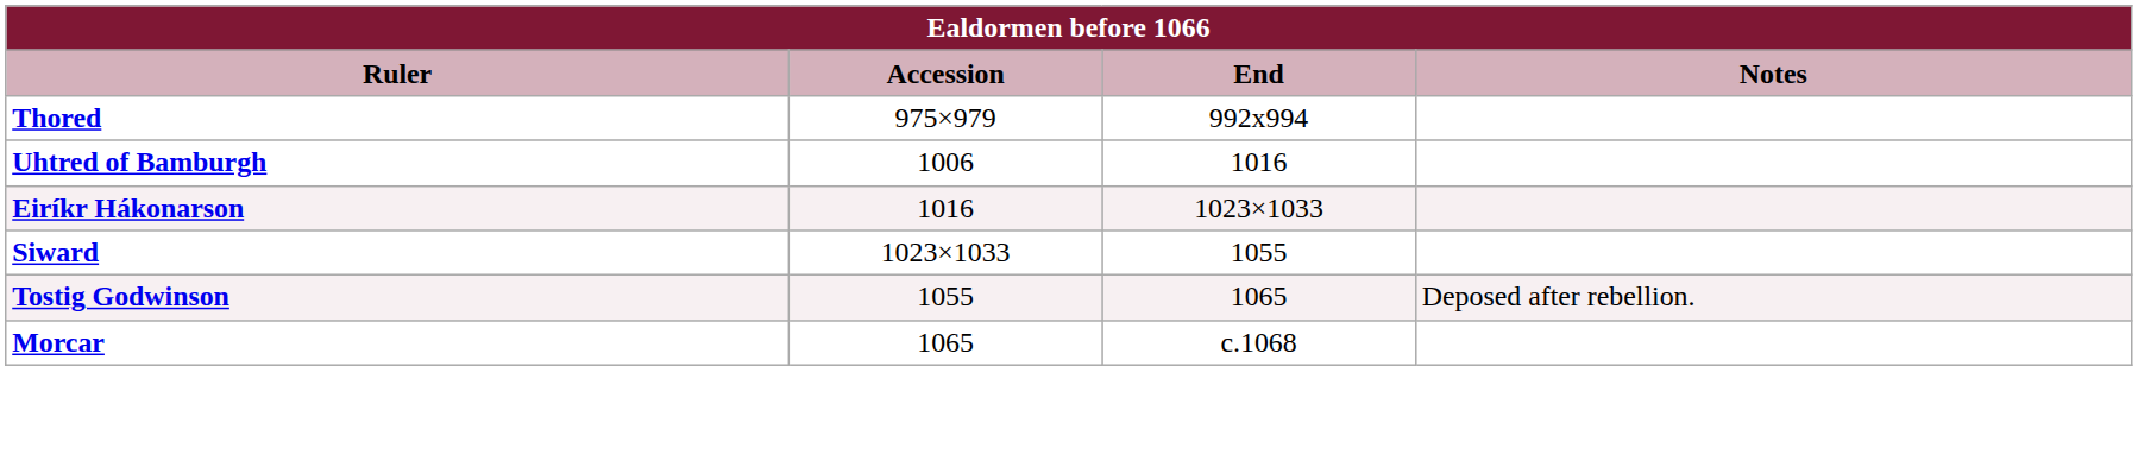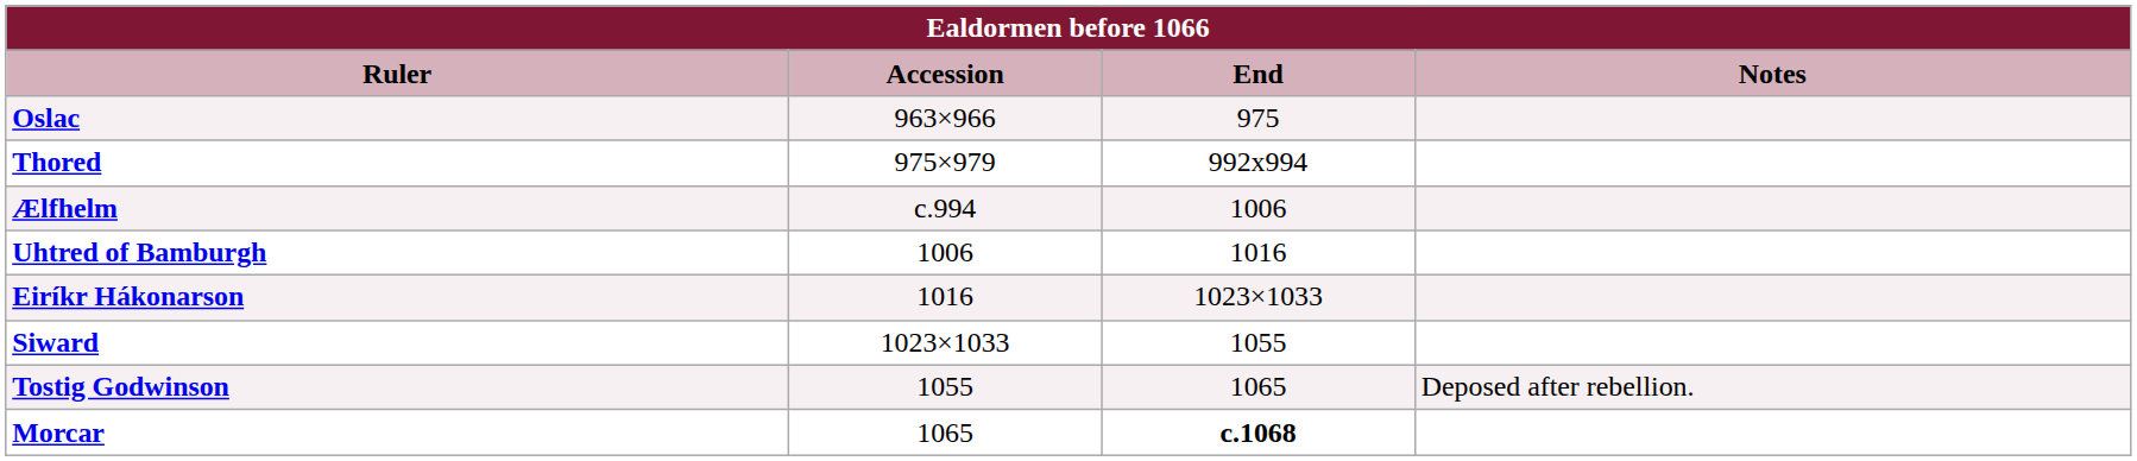+ row: Oslac | 963×966 | 975
+ row: Ælfhelm | c.994 | 1006
Morcar | End: normal -> bold
